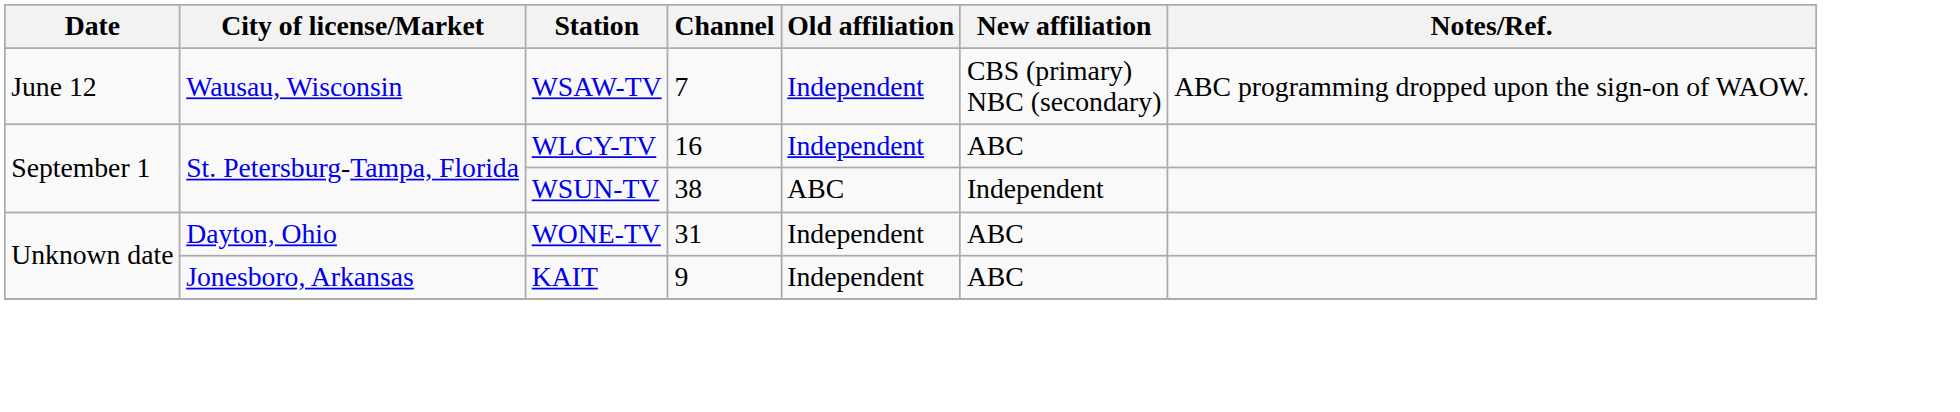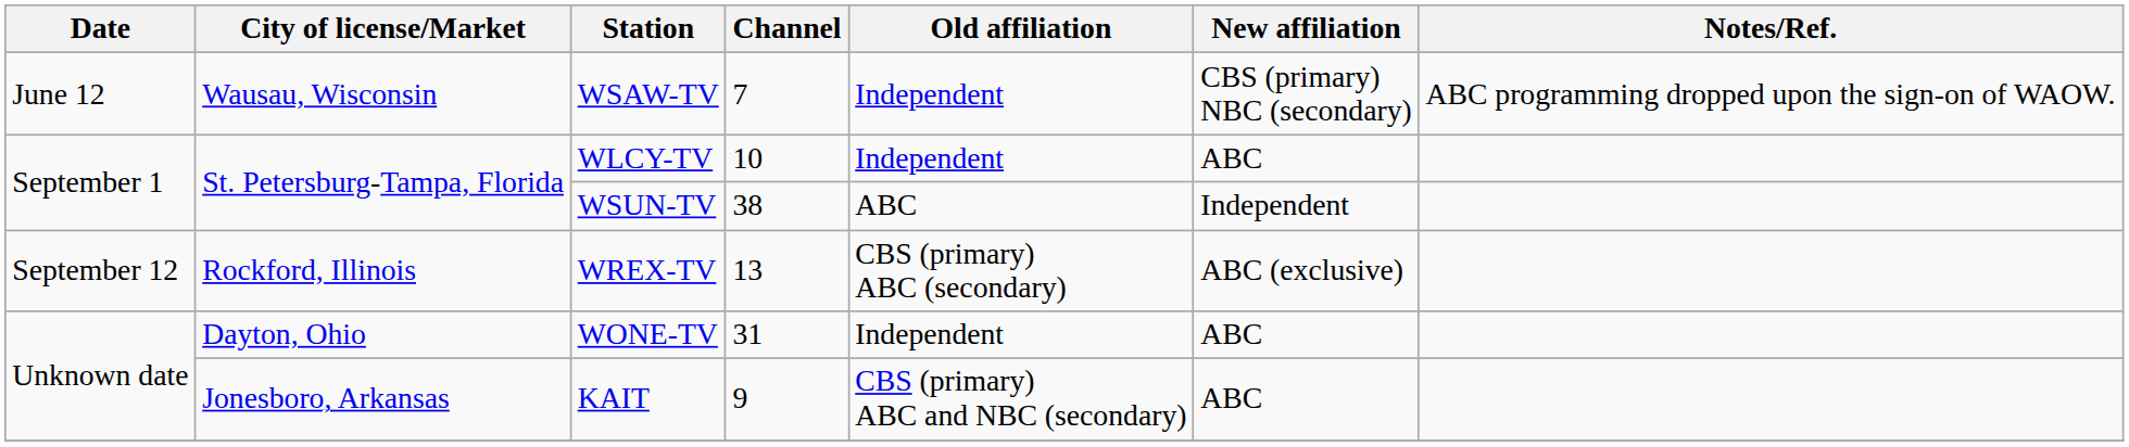WLCY-TV | Channel: 16 -> 10
+ row: September 12 | Rockford, Illinois | WREX-TV | 13 | CBS (primary) ABC (secondary) | ABC (exclusive)
KAIT | Old affiliation: Independent -> CBS (primary) ABC and NBC (secondary)
